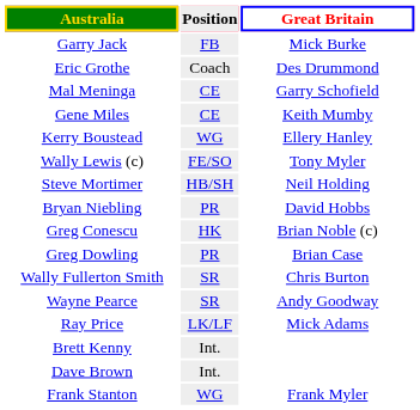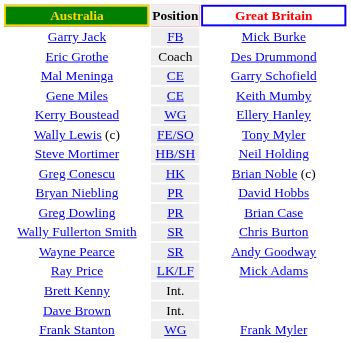rows swapped: Bryan Niebling <-> Greg Conescu
